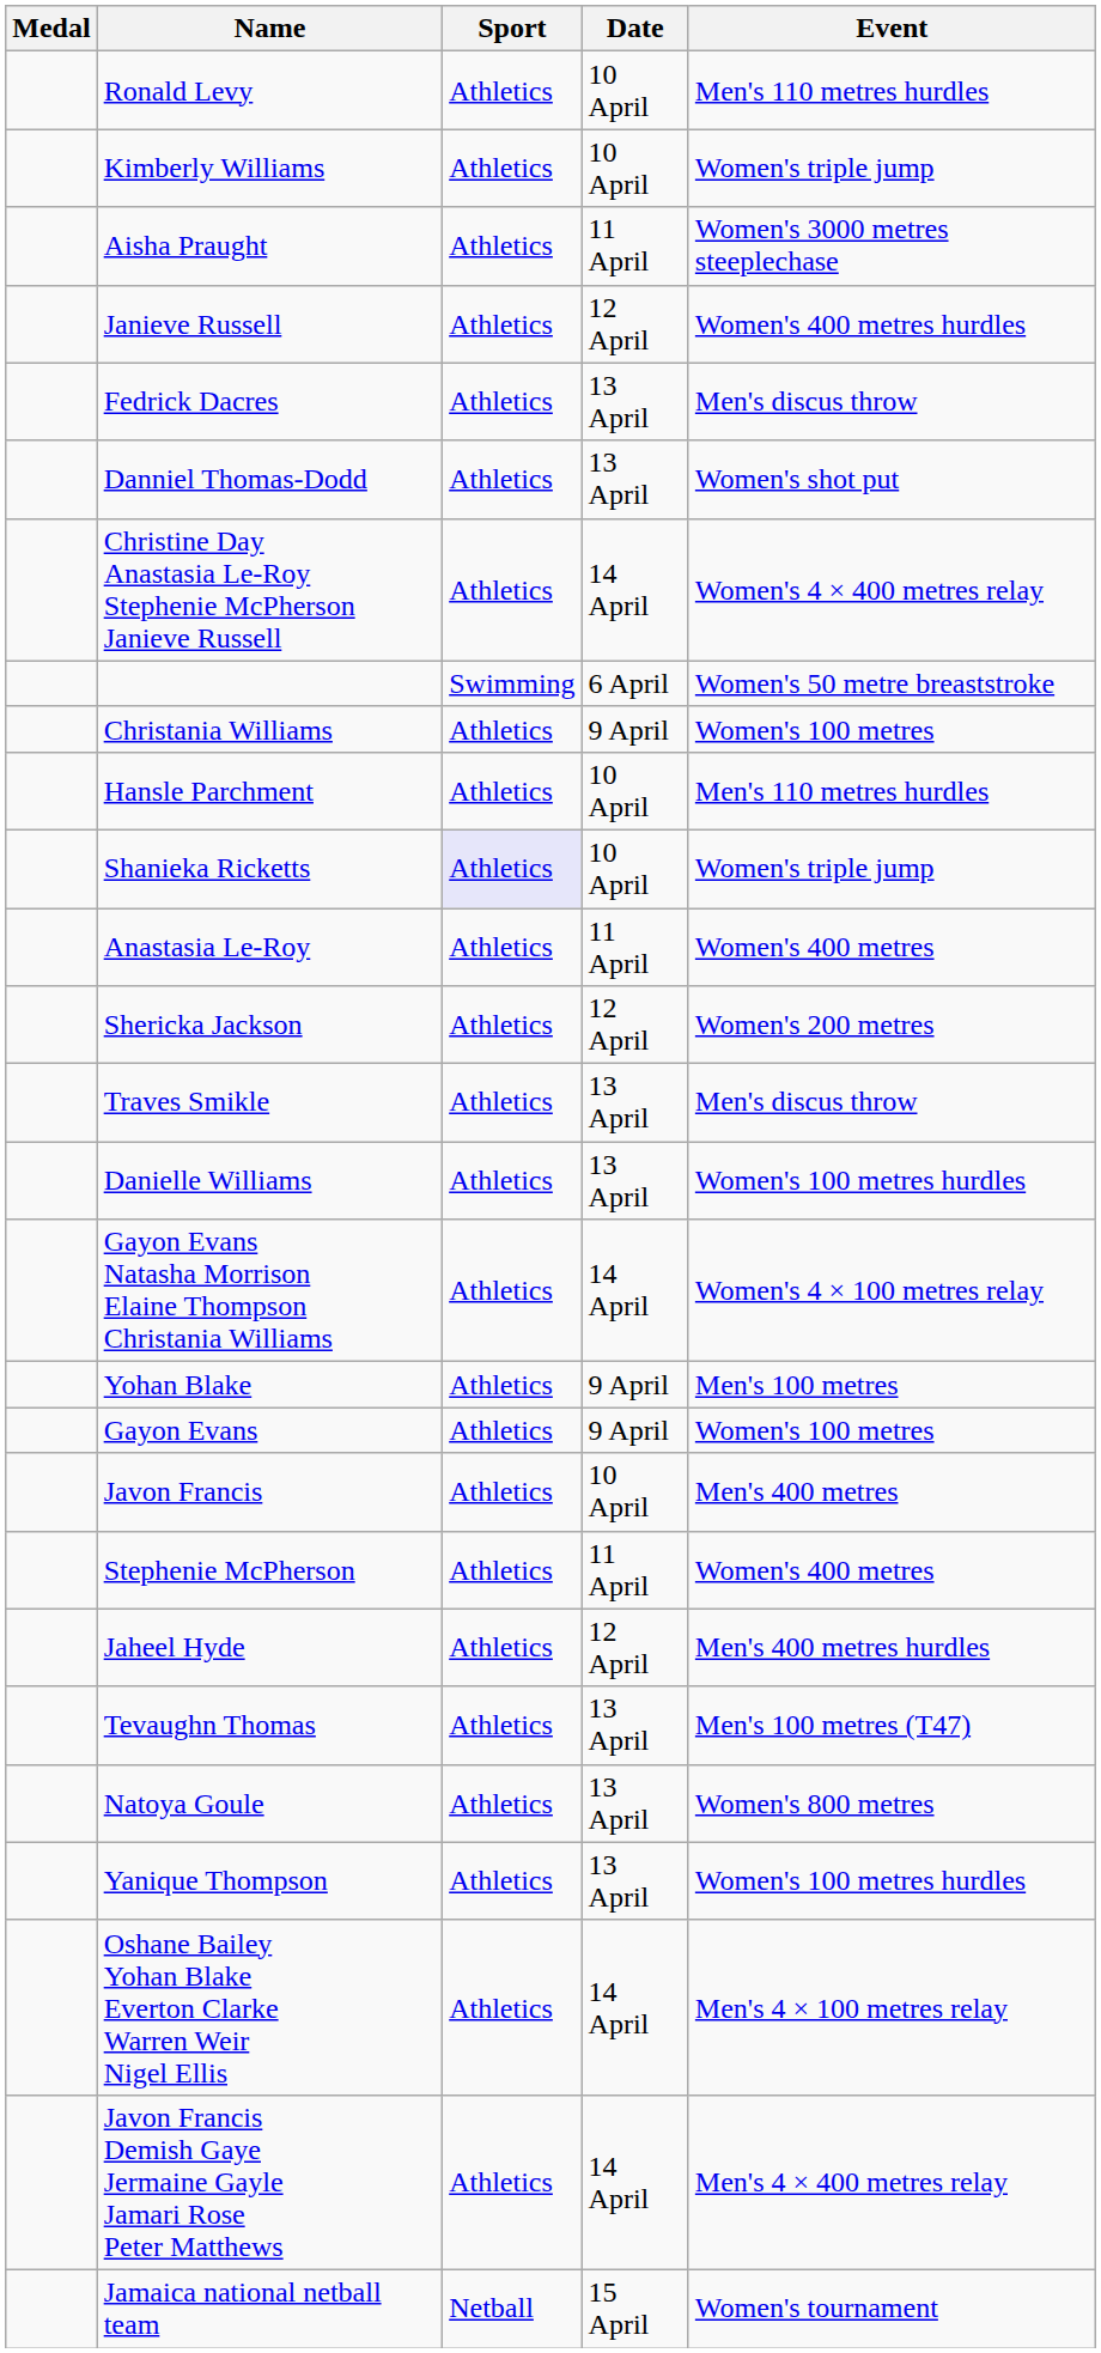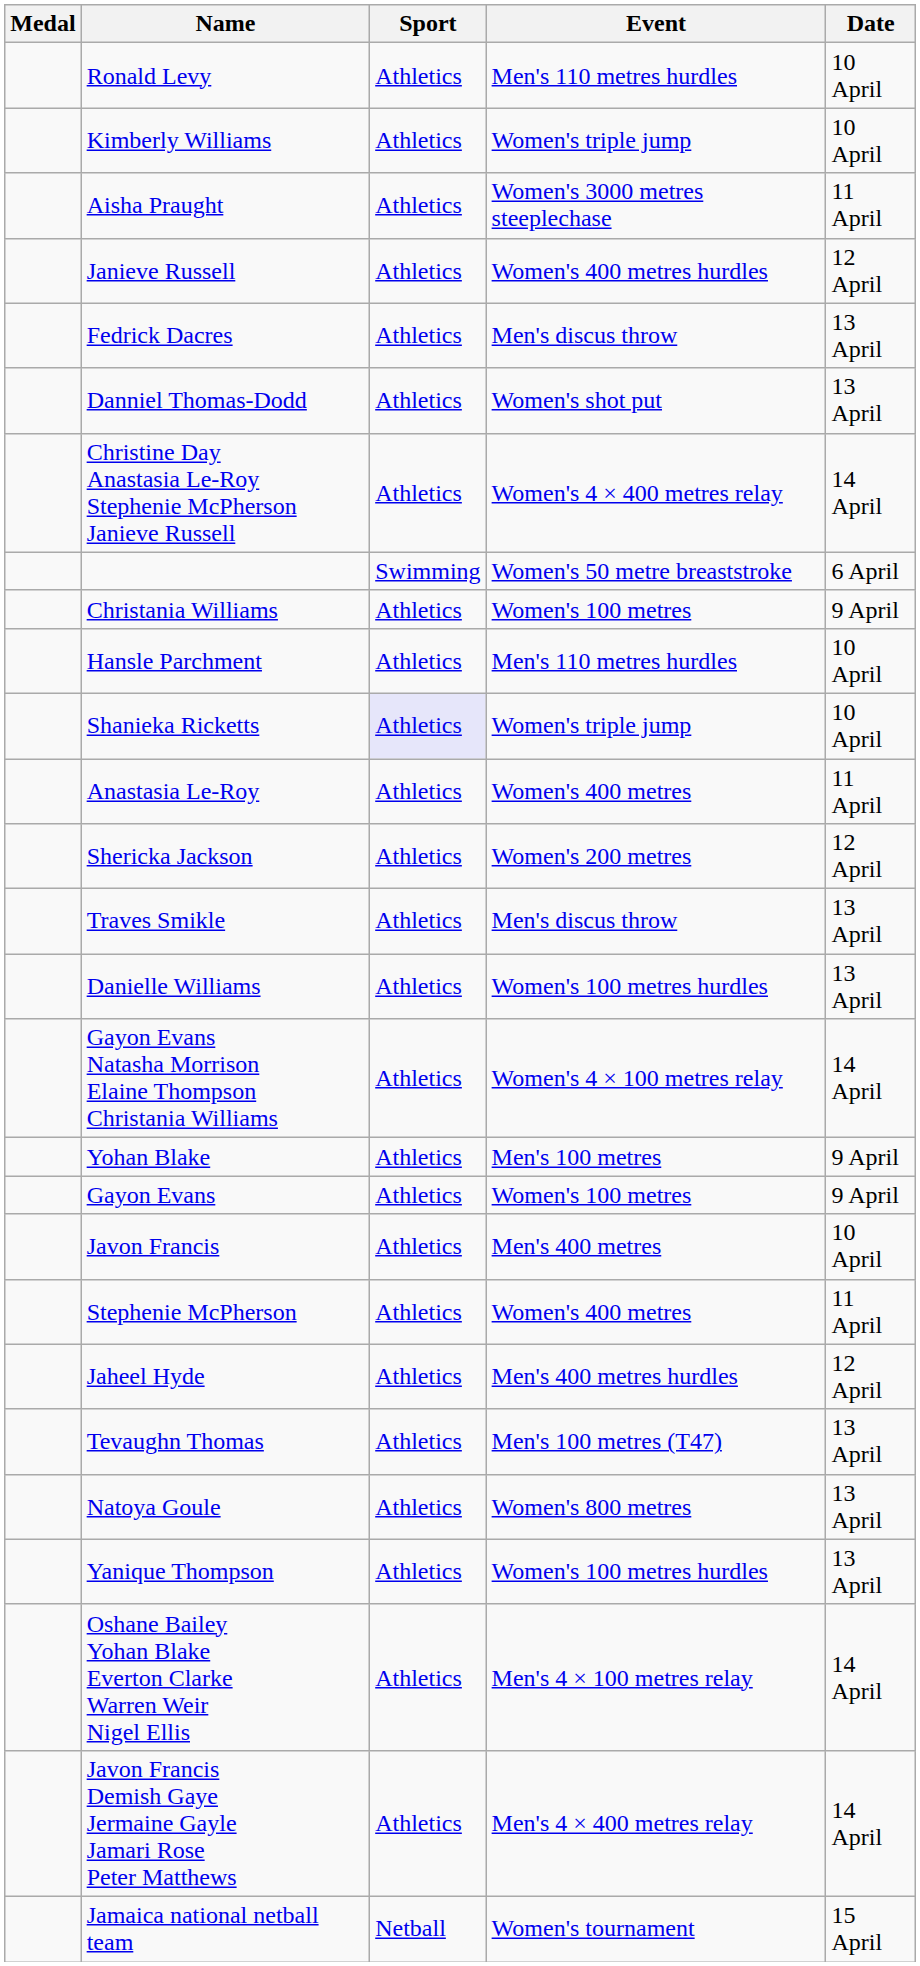columns swapped: Event <-> Date
